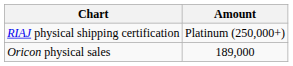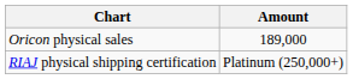rows swapped: Oricon physical sales <-> RIAJ physical shipping certification
